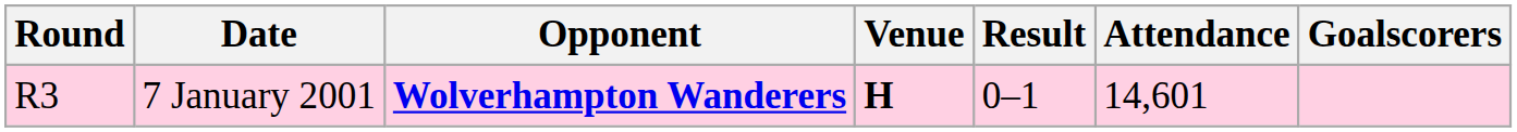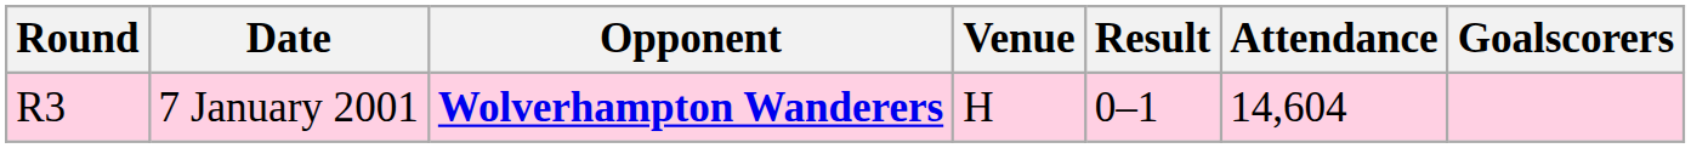7 January 2001 | Venue: bold -> normal
7 January 2001 | Attendance: 14,601 -> 14,604
